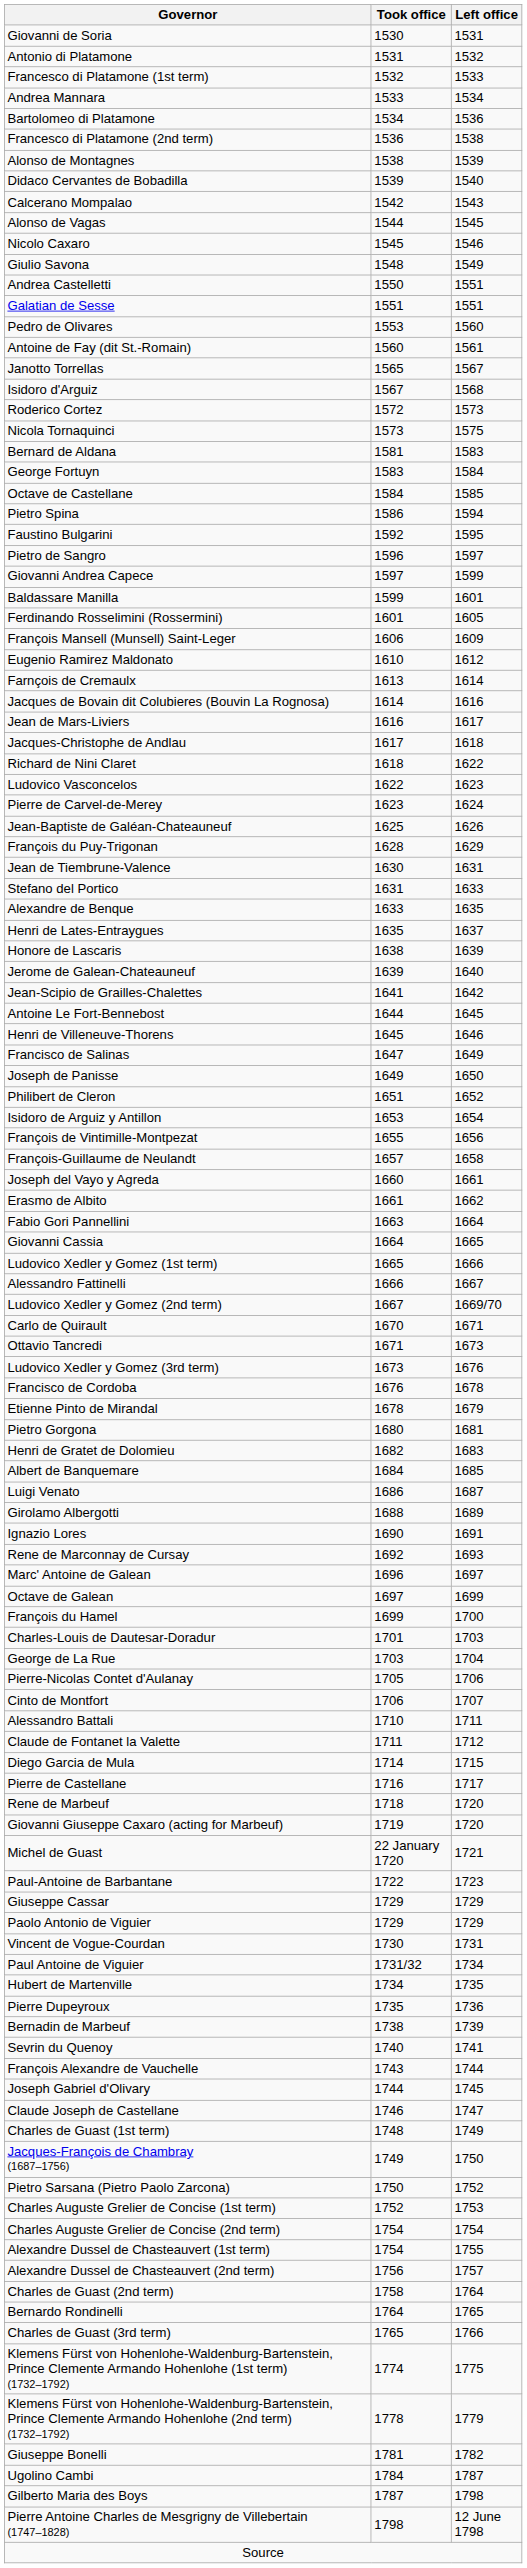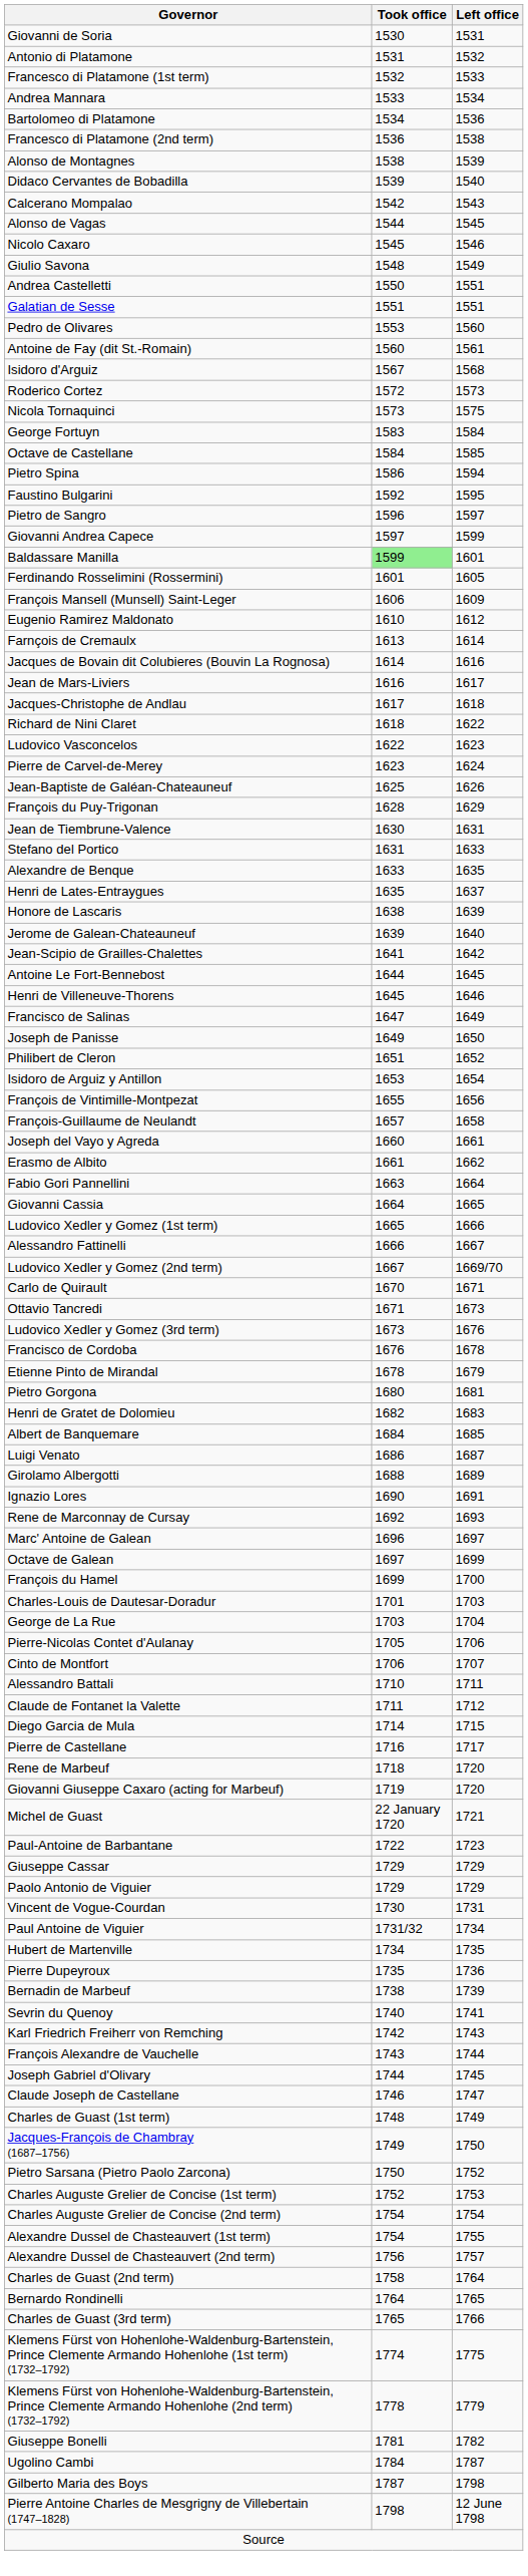- row: Janotto Torrellas | 1565 | 1567
- row: Bernard de Aldana | 1581 | 1583
Baldassare Manilla | Took office: no background -> lightgreen background
+ row: Karl Friedrich Freiherr von Remching | 1742 | 1743
